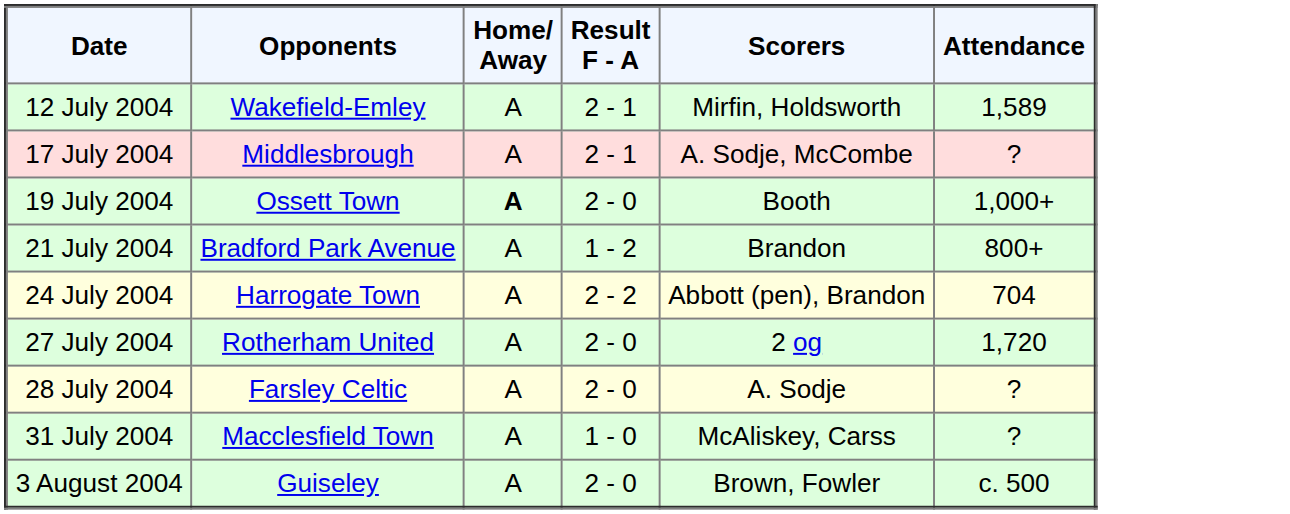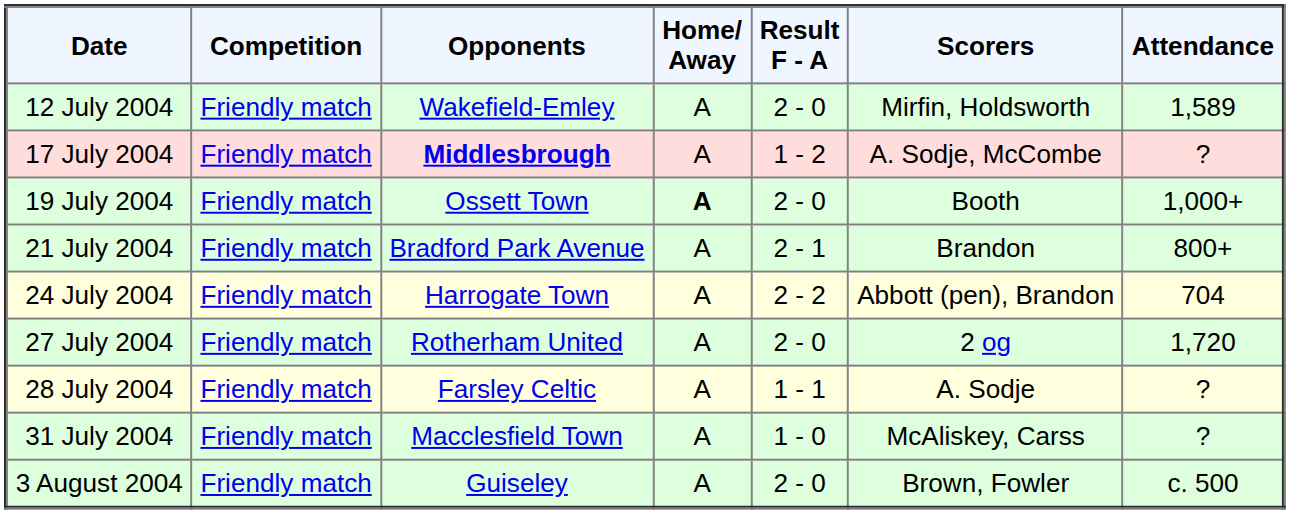+ column: Competition | Friendly match | Friendly match | Friendly match | Friendly match | Friendly match | Friendly match | Friendly match | Friendly match | Friendly match
12 July 2004 | Result F - A: 2 - 1 -> 2 - 0
17 July 2004 | Opponents: normal -> bold
17 July 2004 | Result F - A: 2 - 1 -> 1 - 2
21 July 2004 | Result F - A: 1 - 2 -> 2 - 1
28 July 2004 | Result F - A: 2 - 0 -> 1 - 1
